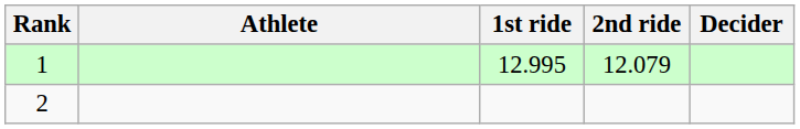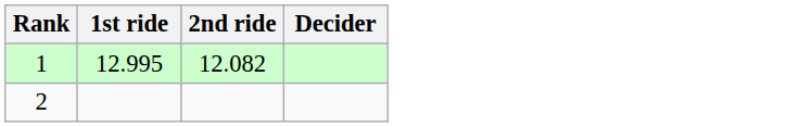- column: Athlete
1 | 2nd ride: 12.079 -> 12.082
